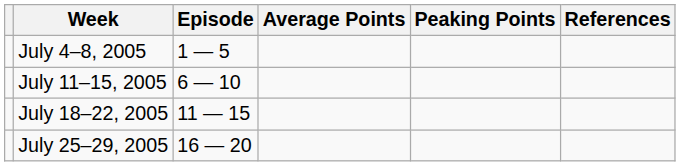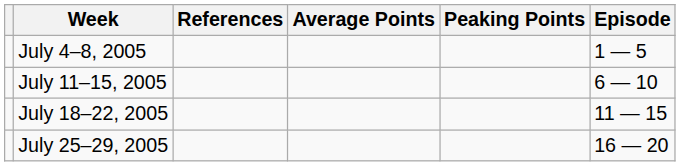columns swapped: Episode <-> References
